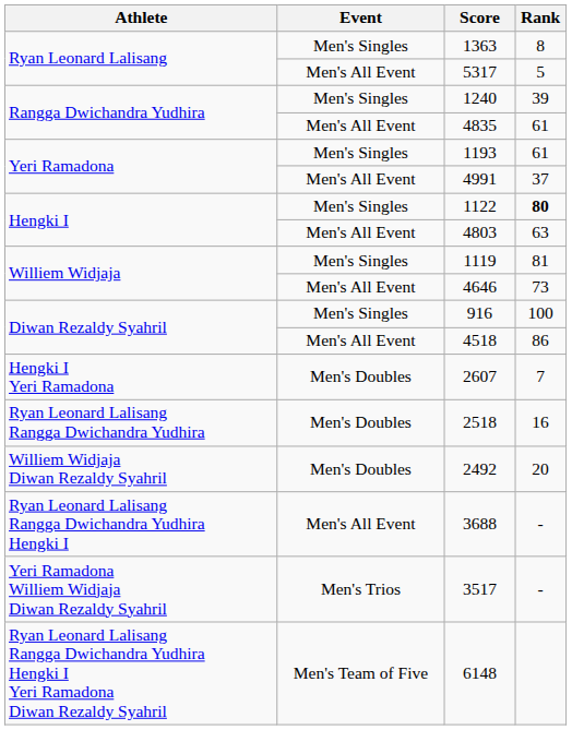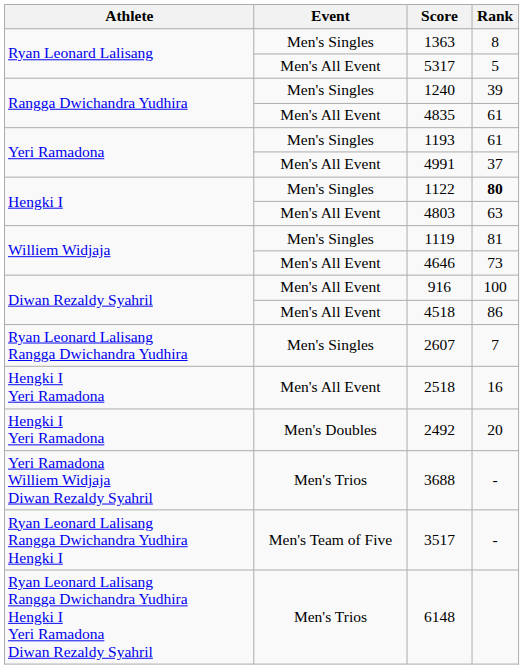916 | Event: Men's Singles -> Men's All Event
2607 | Athlete: Hengki I Yeri Ramadona -> Ryan Leonard Lalisang Rangga Dwichandra Yudhira
2607 | Event: Men's Doubles -> Men's Singles
2518 | Athlete: Ryan Leonard Lalisang Rangga Dwichandra Yudhira -> Hengki I Yeri Ramadona
2518 | Event: Men's Doubles -> Men's All Event
2492 | Athlete: Williem Widjaja Diwan Rezaldy Syahril -> Hengki I Yeri Ramadona
3688 | Athlete: Ryan Leonard Lalisang Rangga Dwichandra Yudhira Hengki I -> Yeri Ramadona Williem Widjaja Diwan Rezaldy Syahril
3688 | Event: Men's All Event -> Men's Trios
3517 | Athlete: Yeri Ramadona Williem Widjaja Diwan Rezaldy Syahril -> Ryan Leonard Lalisang Rangga Dwichandra Yudhira Hengki I
3517 | Event: Men's Trios -> Men's Team of Five
6148 | Event: Men's Team of Five -> Men's Trios
